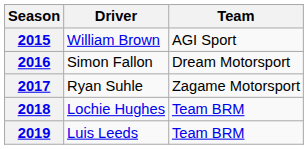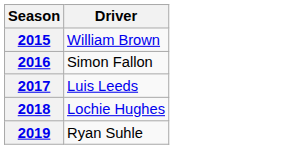- column: Team | AGI Sport | Dream Motorsport | Zagame Motorsport | Team BRM | Team BRM
2017 | Driver: Ryan Suhle -> Luis Leeds
2019 | Driver: Luis Leeds -> Ryan Suhle
